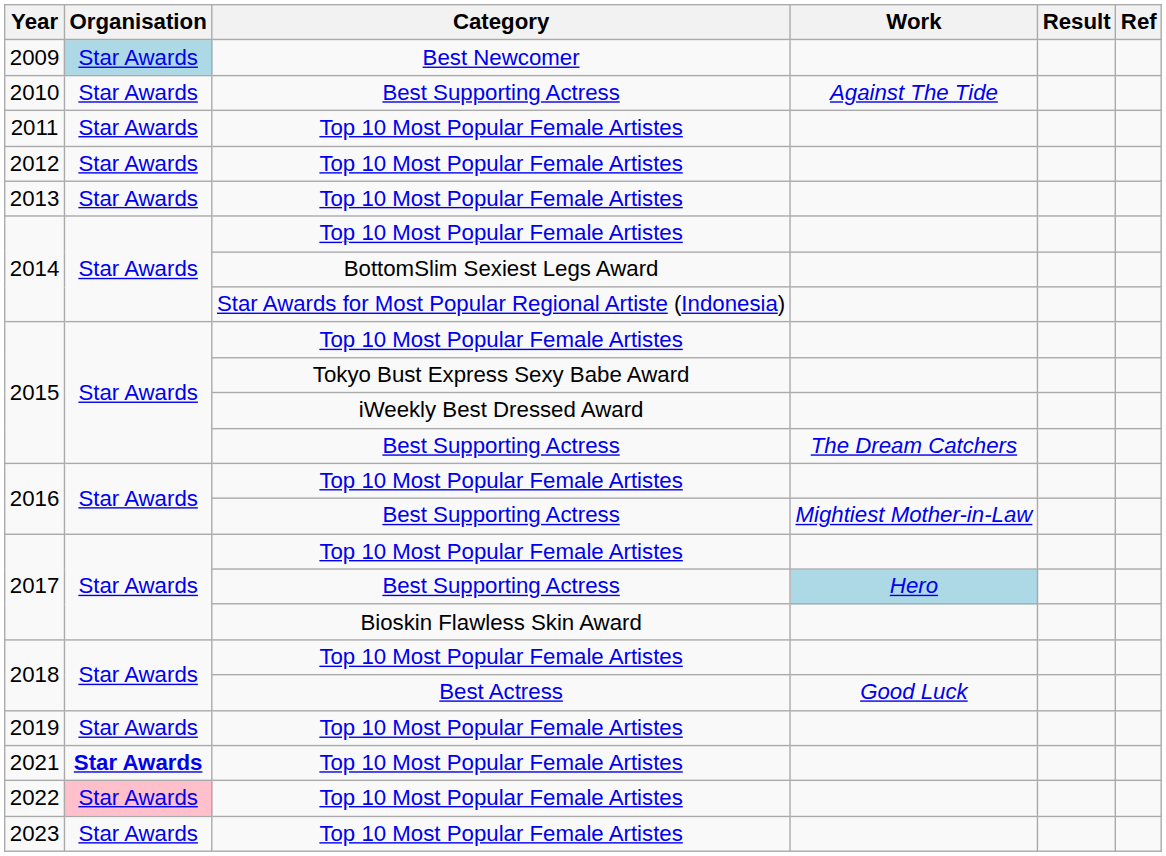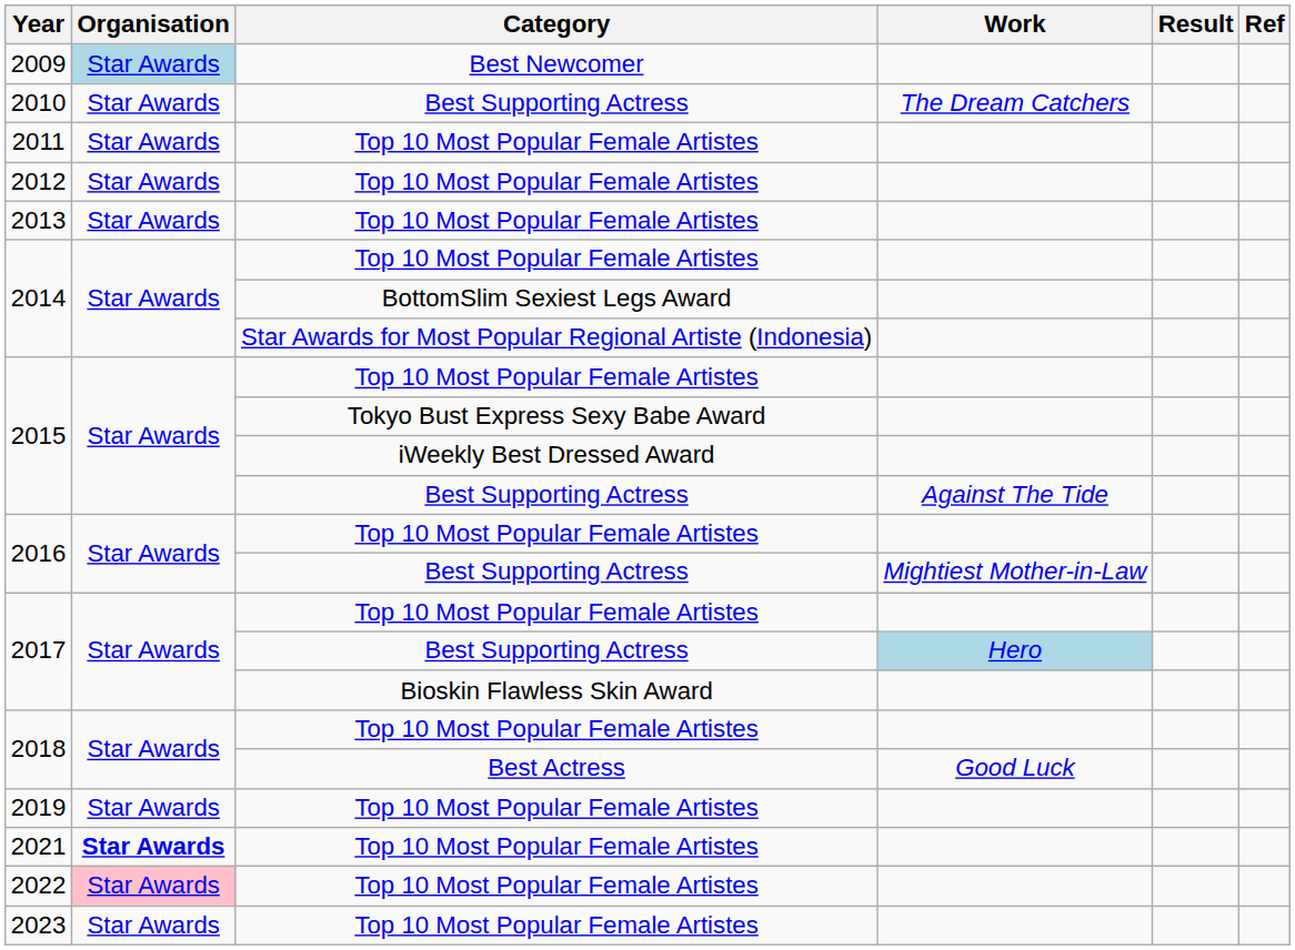2010 | Work: Against The Tide -> The Dream Catchers
2015 / Best Supporting Actress | Work: The Dream Catchers -> Against The Tide
